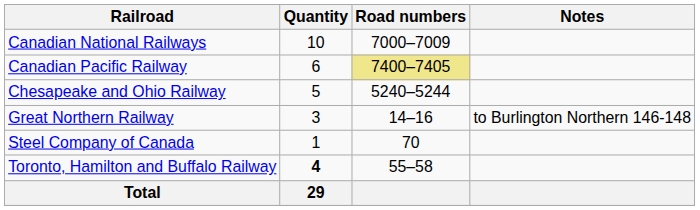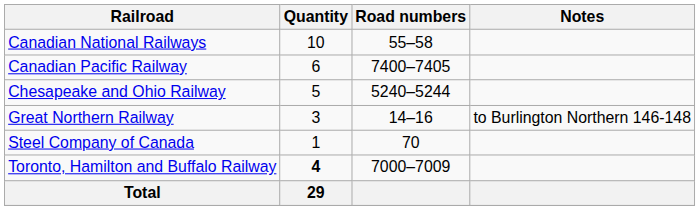Canadian National Railways | Road numbers: 7000–7009 -> 55–58
Canadian Pacific Railway | Road numbers: khaki background -> no background
Toronto, Hamilton and Buffalo Railway | Road numbers: 55–58 -> 7000–7009
